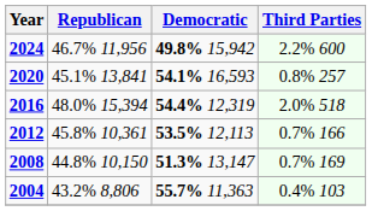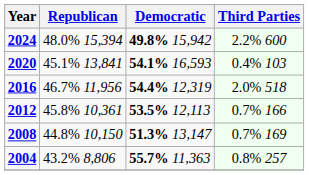2024 | Republican: 46.7% 11,956 -> 48.0% 15,394
2020 | Third Parties: 0.8% 257 -> 0.4% 103
2016 | Republican: 48.0% 15,394 -> 46.7% 11,956
2004 | Third Parties: 0.4% 103 -> 0.8% 257
